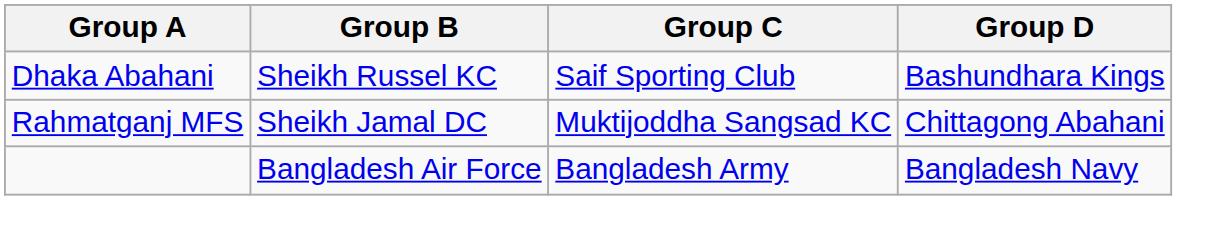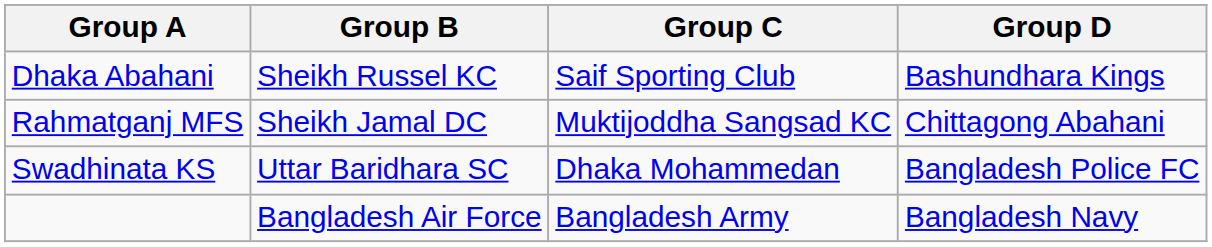+ row: Swadhinata KS | Uttar Baridhara SC | Dhaka Mohammedan | Bangladesh Police FC
